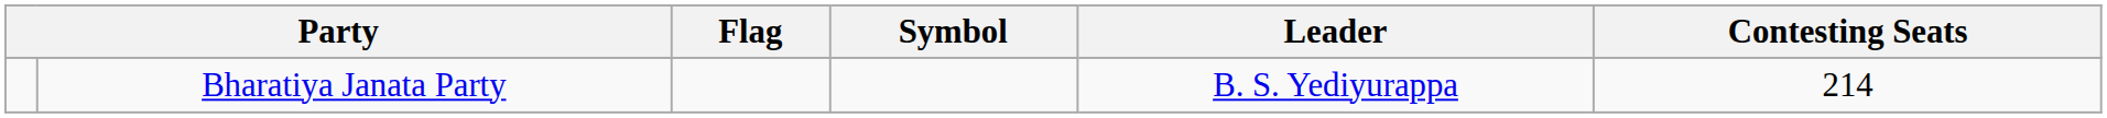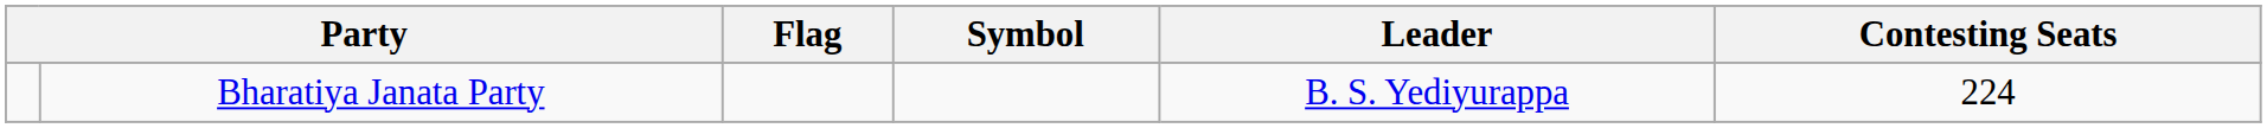Bharatiya Janata Party | Contesting Seats: 214 -> 224
